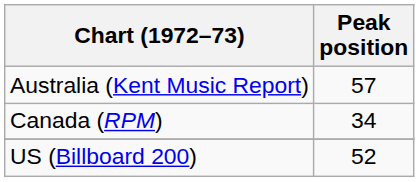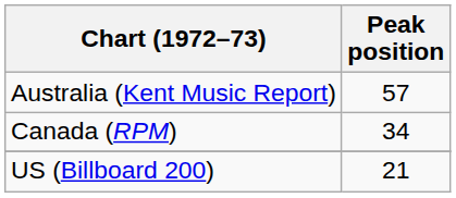US (Billboard 200) | Peak position: 52 -> 21
